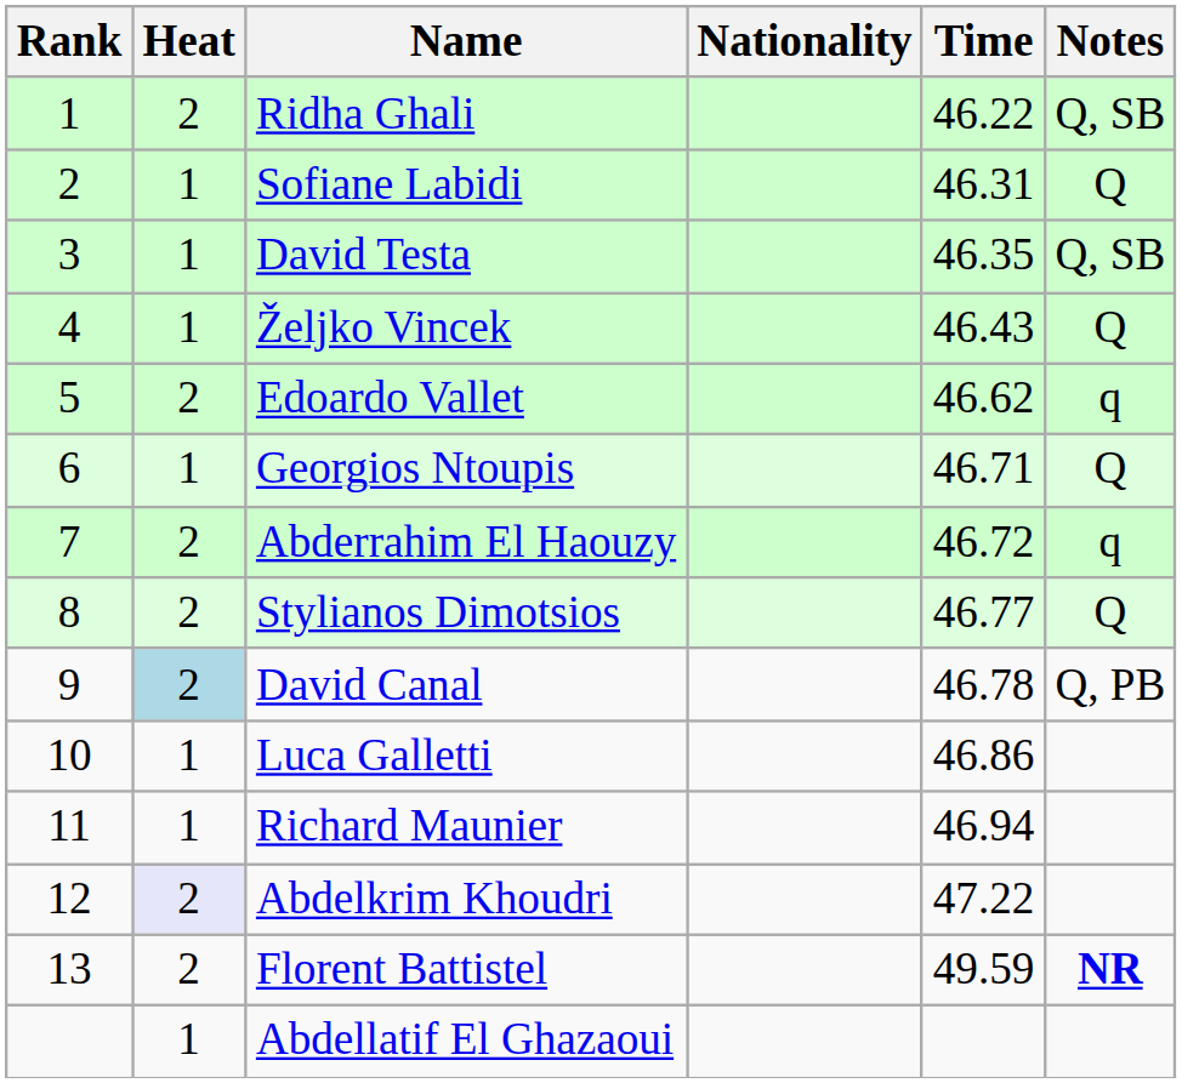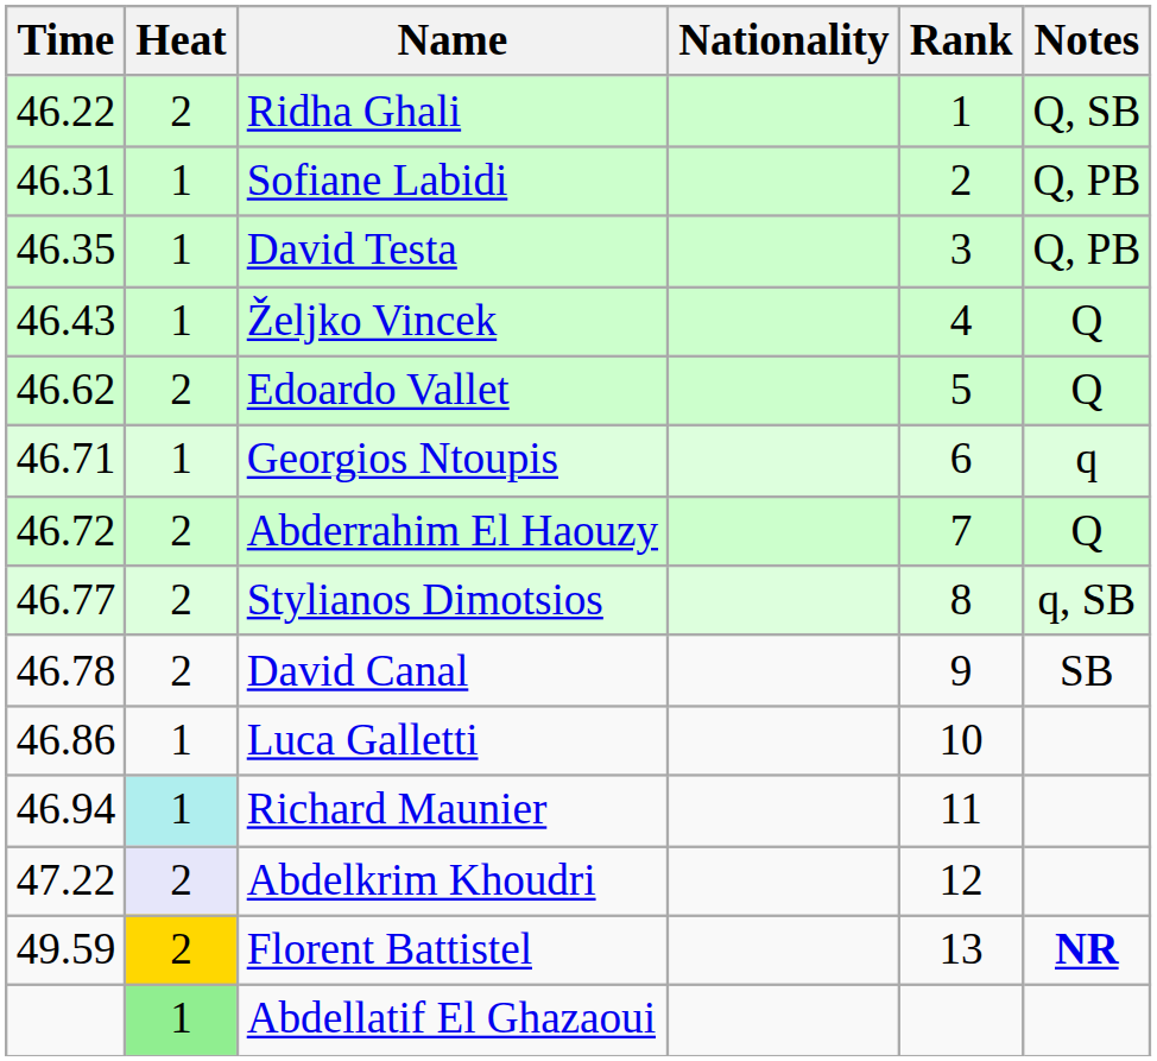columns swapped: Rank <-> Time
Sofiane Labidi | Notes: Q -> Q, PB
David Testa | Notes: Q, SB -> Q, PB
Edoardo Vallet | Notes: q -> Q
Georgios Ntoupis | Notes: Q -> q
Abderrahim El Haouzy | Notes: q -> Q
Stylianos Dimotsios | Notes: Q -> q, SB
David Canal | Heat: lightblue background -> no background
David Canal | Notes: Q, PB -> SB
Richard Maunier | Heat: no background -> paleturquoise background
Florent Battistel | Heat: no background -> gold background
Abdellatif El Ghazaoui | Heat: no background -> lightgreen background
